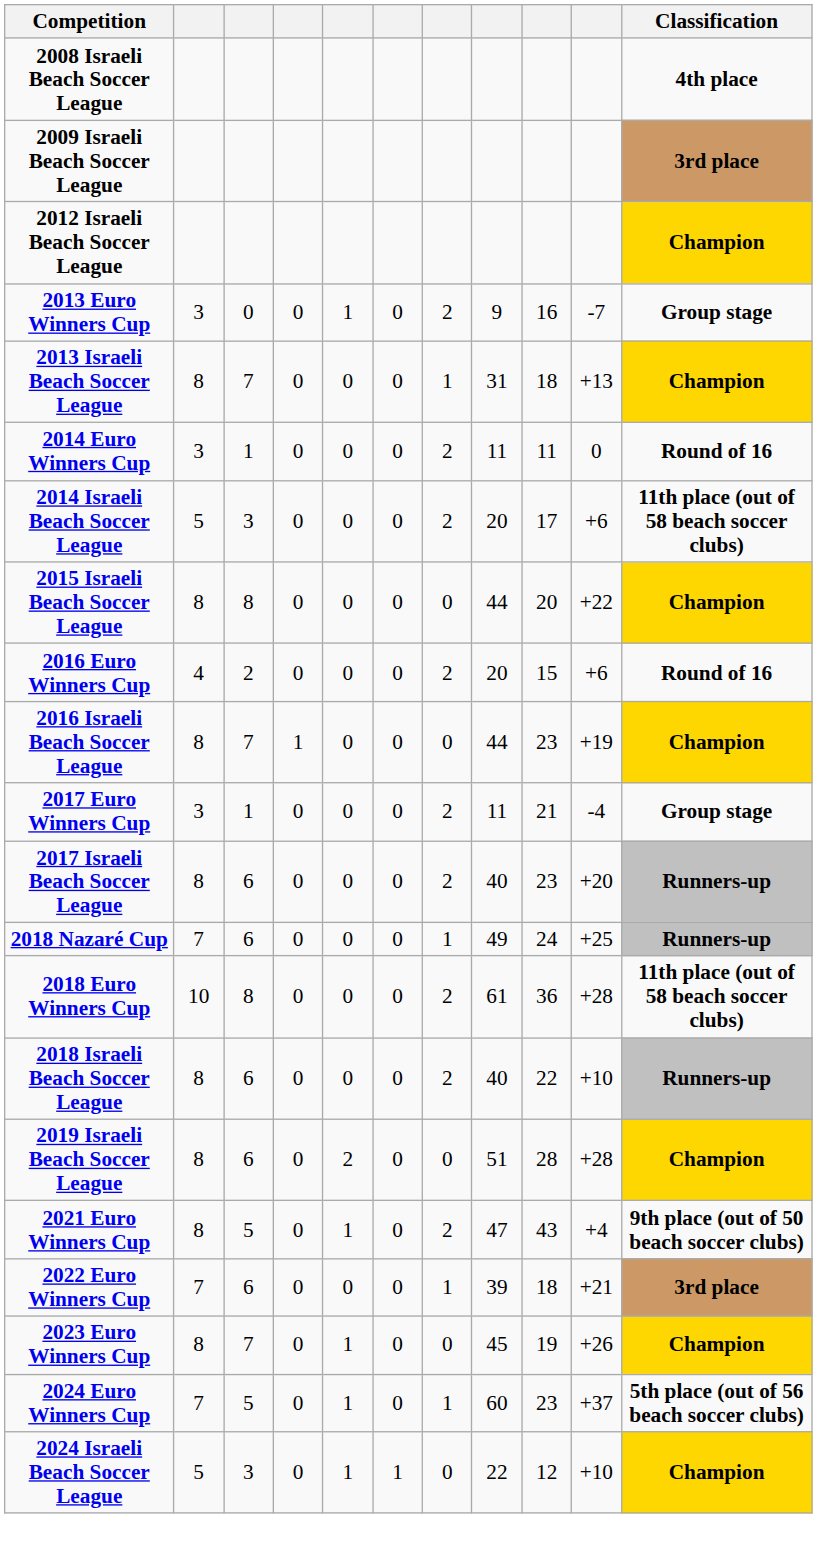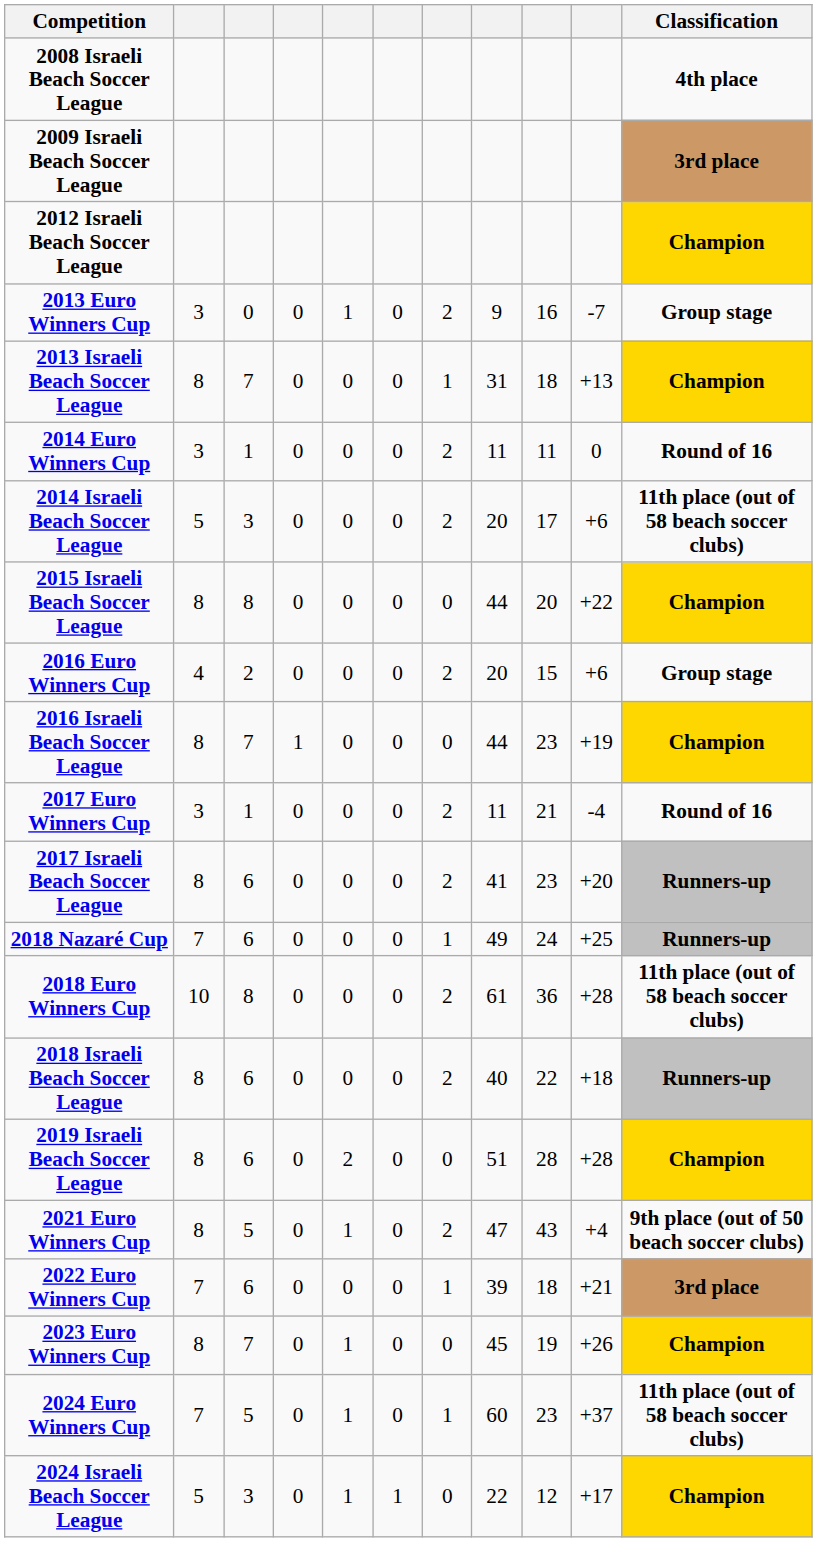2016 Euro Winners Cup | Classification: Round of 16 -> Group stage
2017 Euro Winners Cup | Classification: Group stage -> Round of 16
2017 Israeli Beach Soccer League | column 8: 40 -> 41
2018 Israeli Beach Soccer League | column 10: +10 -> +18
2024 Euro Winners Cup | Classification: 5th place (out of 56 beach soccer clubs) -> 11th place (out of 58 beach soccer clubs)
2024 Israeli Beach Soccer League | column 10: +10 -> +17
